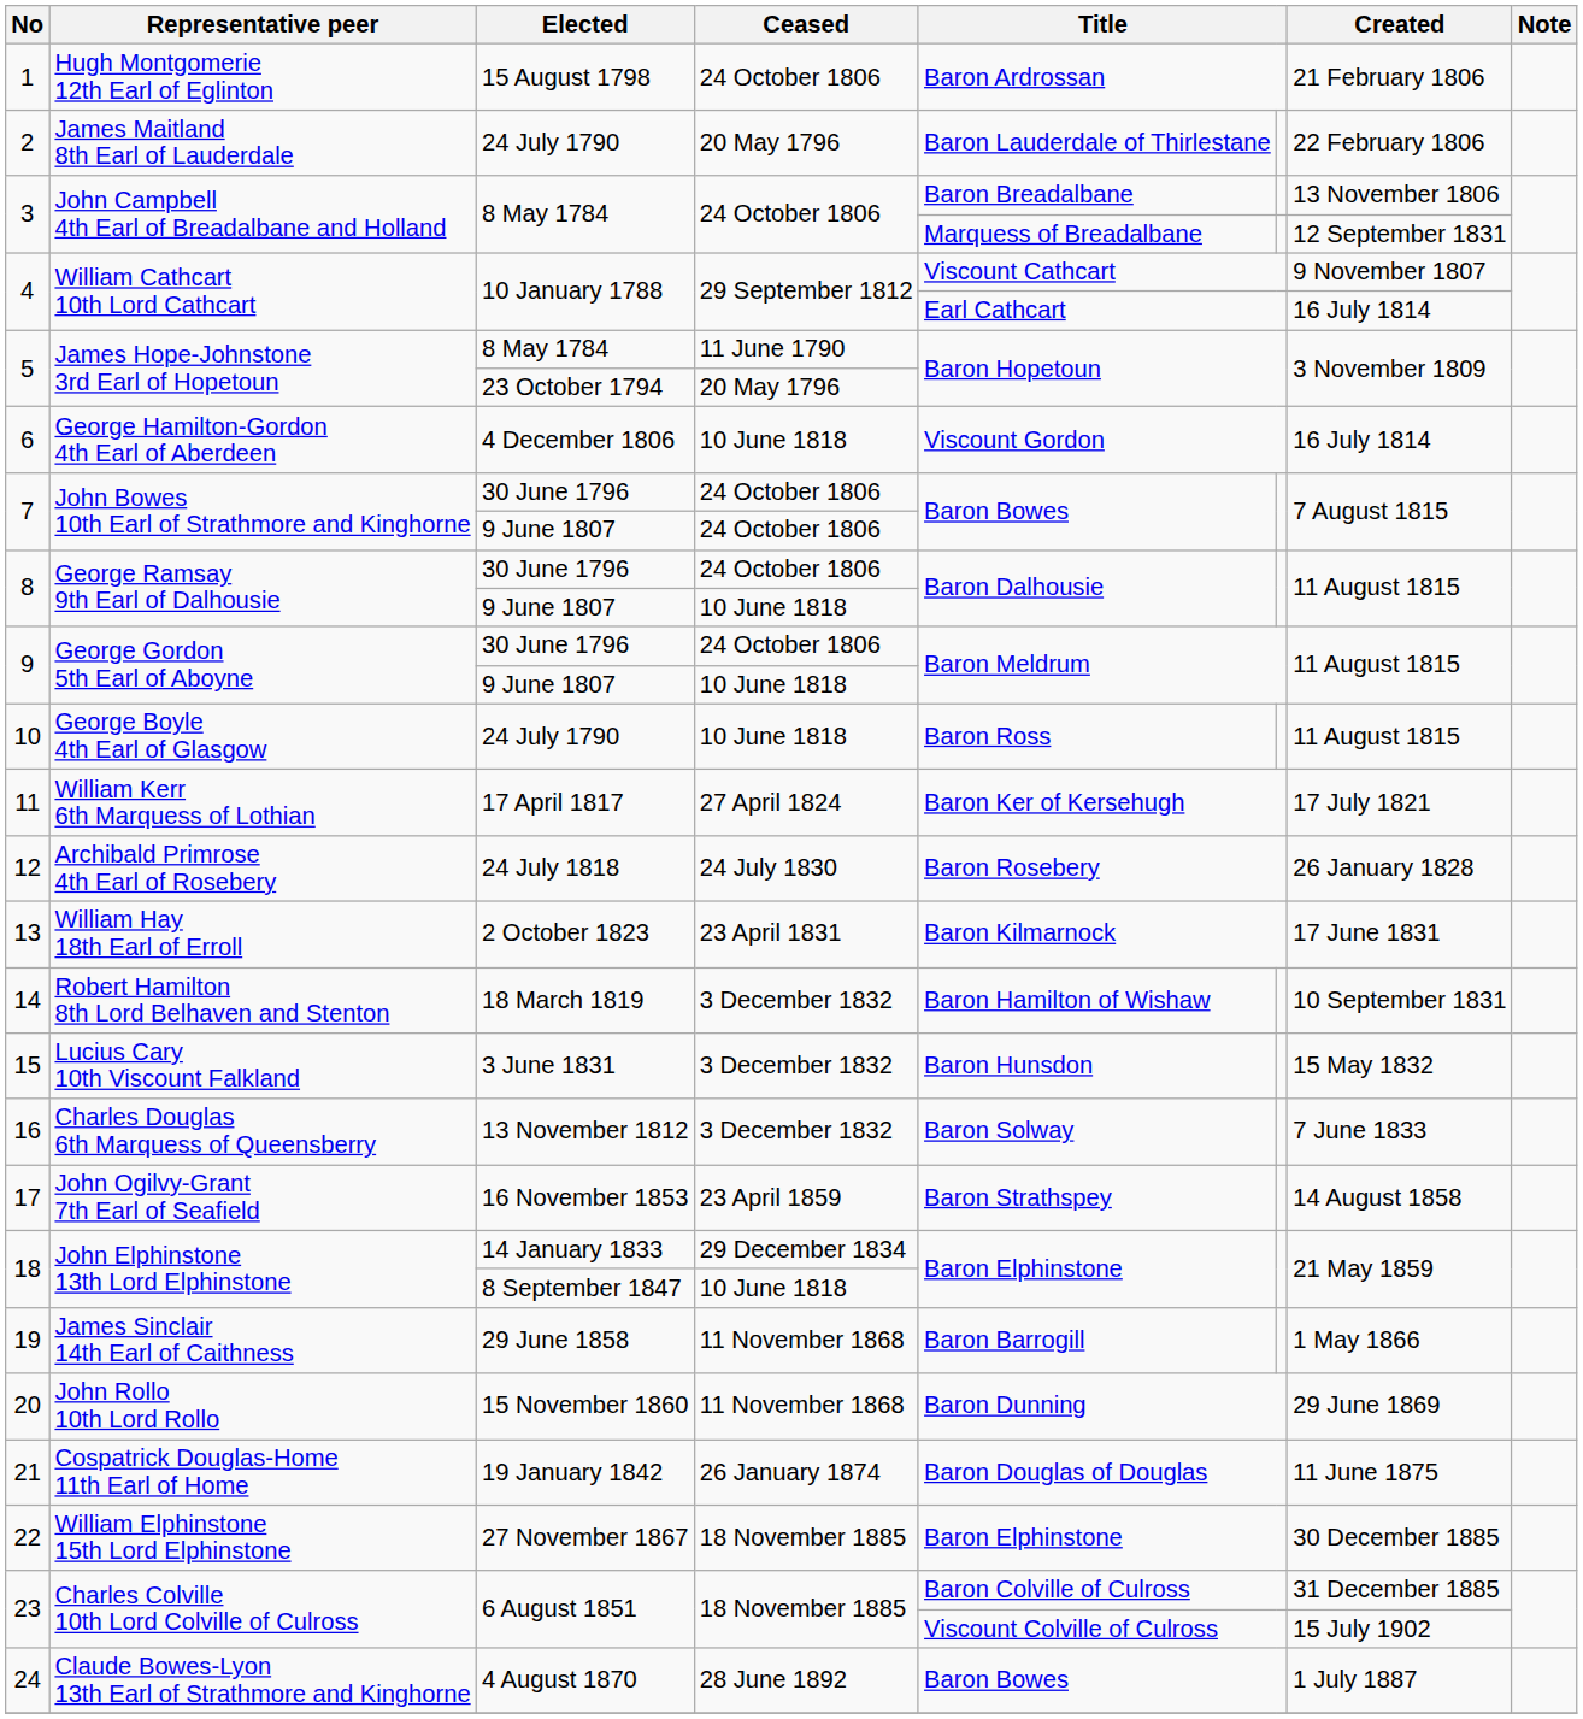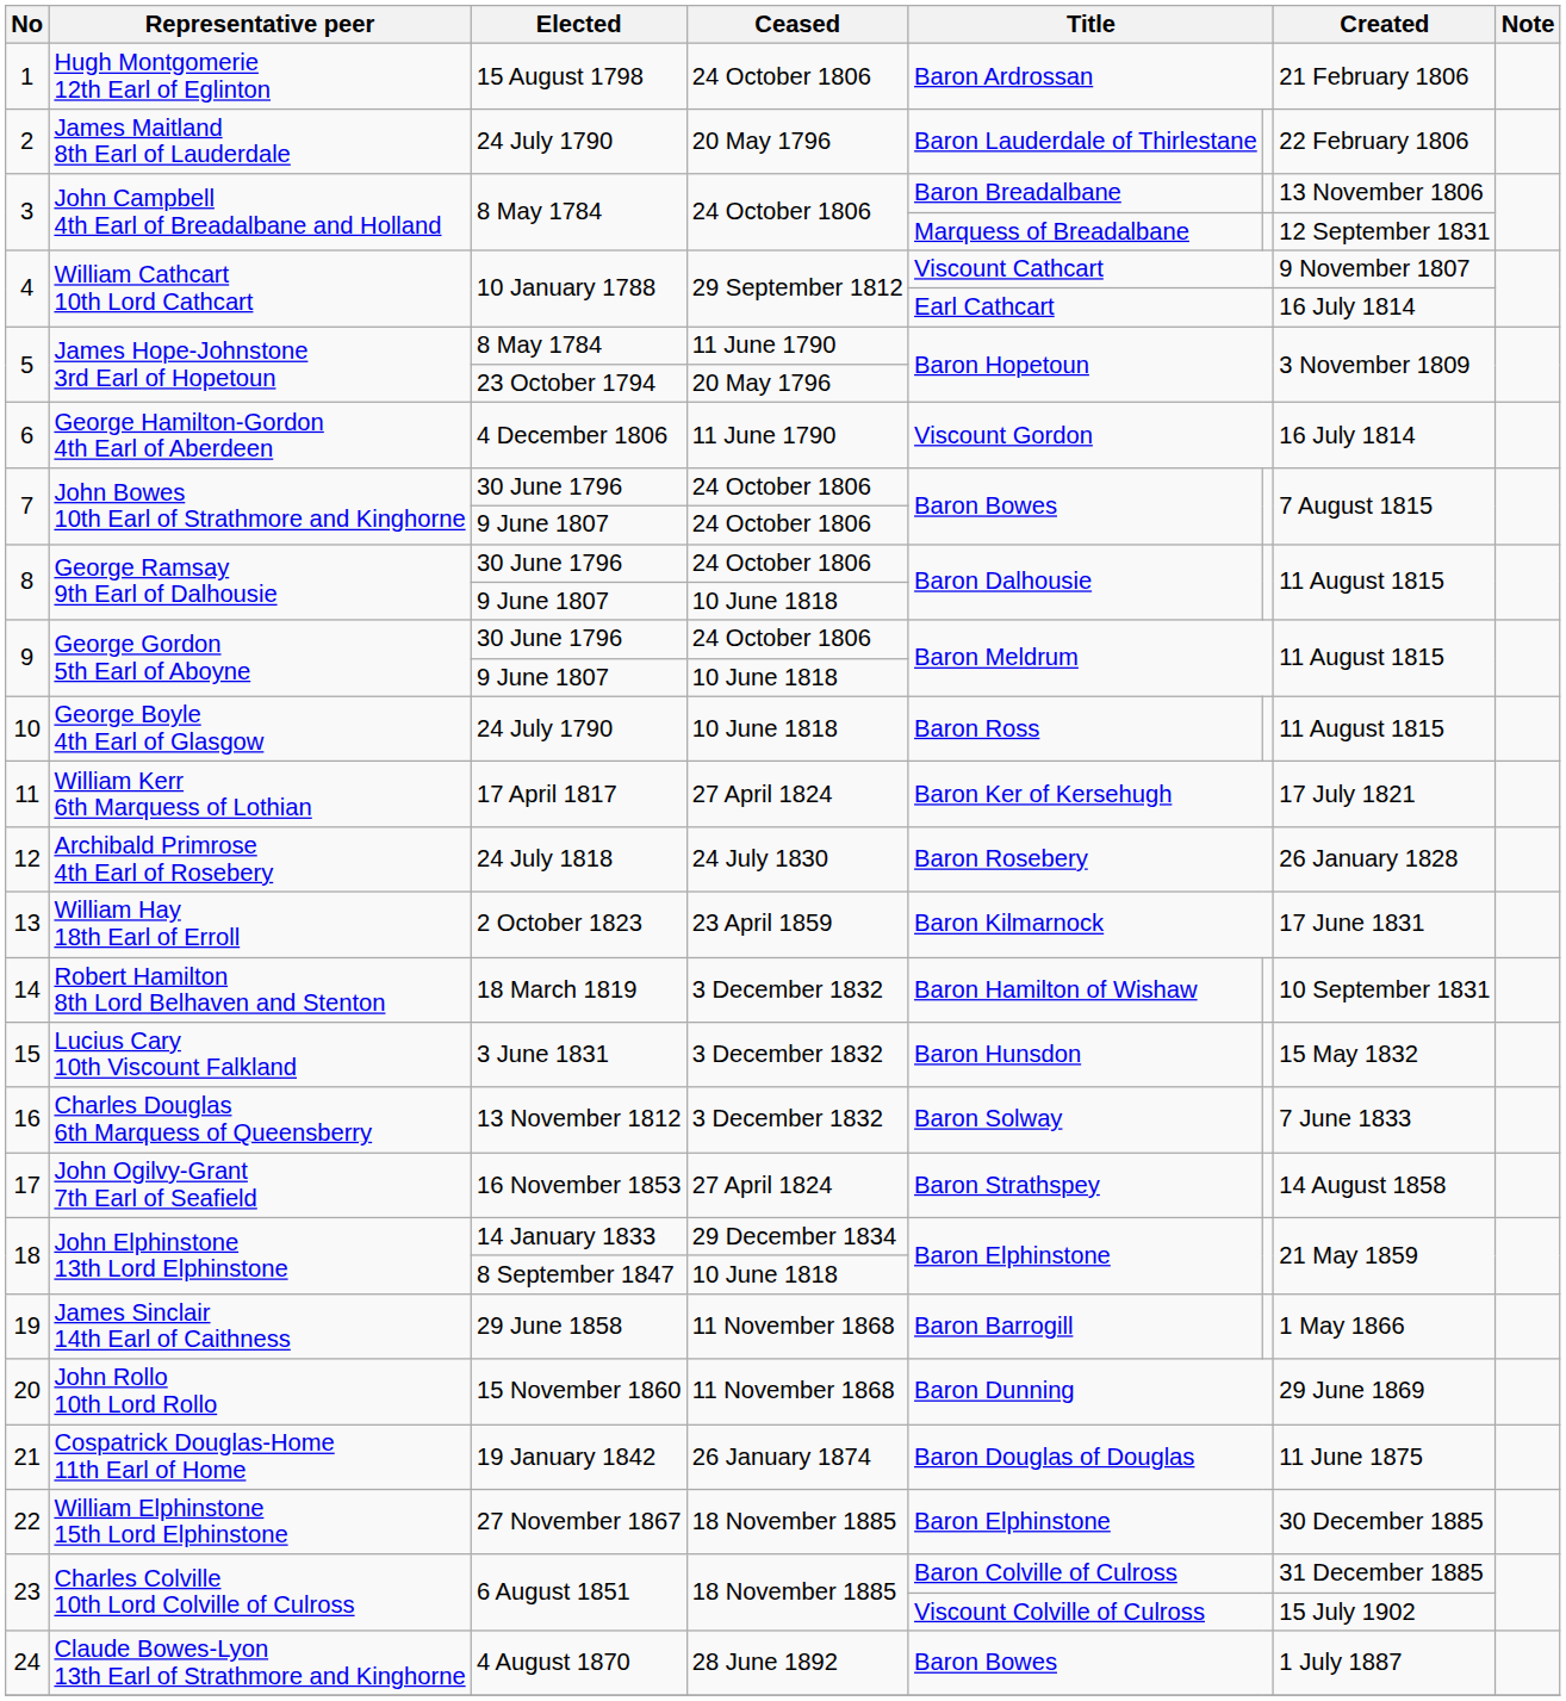6 | Ceased: 10 June 1818 -> 11 June 1790
13 | Ceased: 23 April 1831 -> 23 April 1859
17 | Ceased: 23 April 1859 -> 27 April 1824
